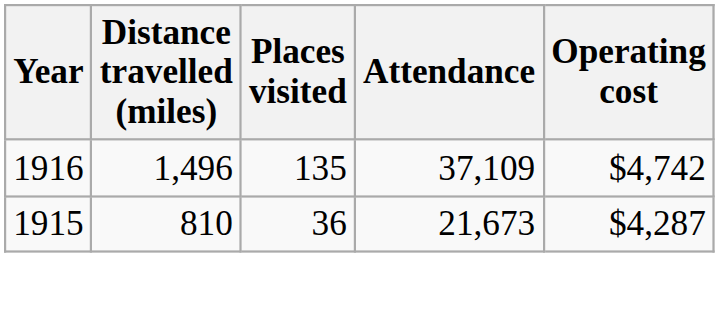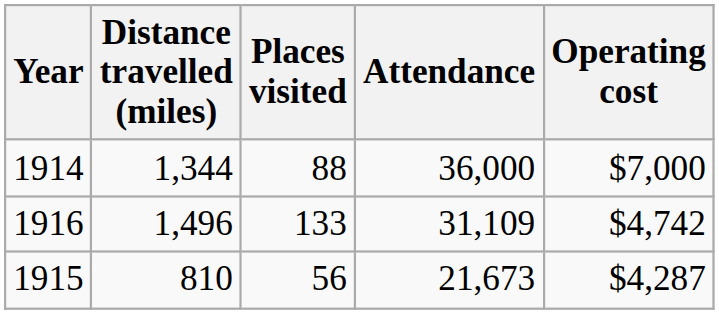+ row: 1914 | 1,344 | 88 | 36,000 | $7,000
1916 | Places visited: 135 -> 133
1916 | Attendance: 37,109 -> 31,109
1915 | Places visited: 36 -> 56
